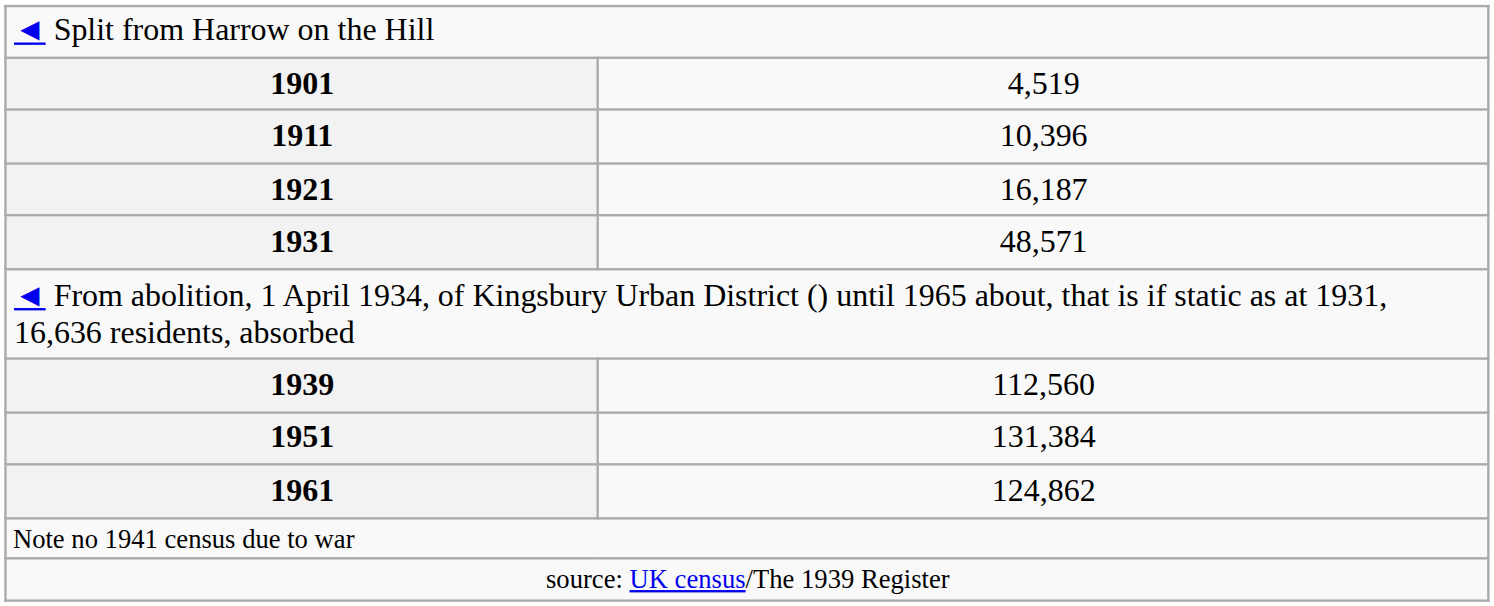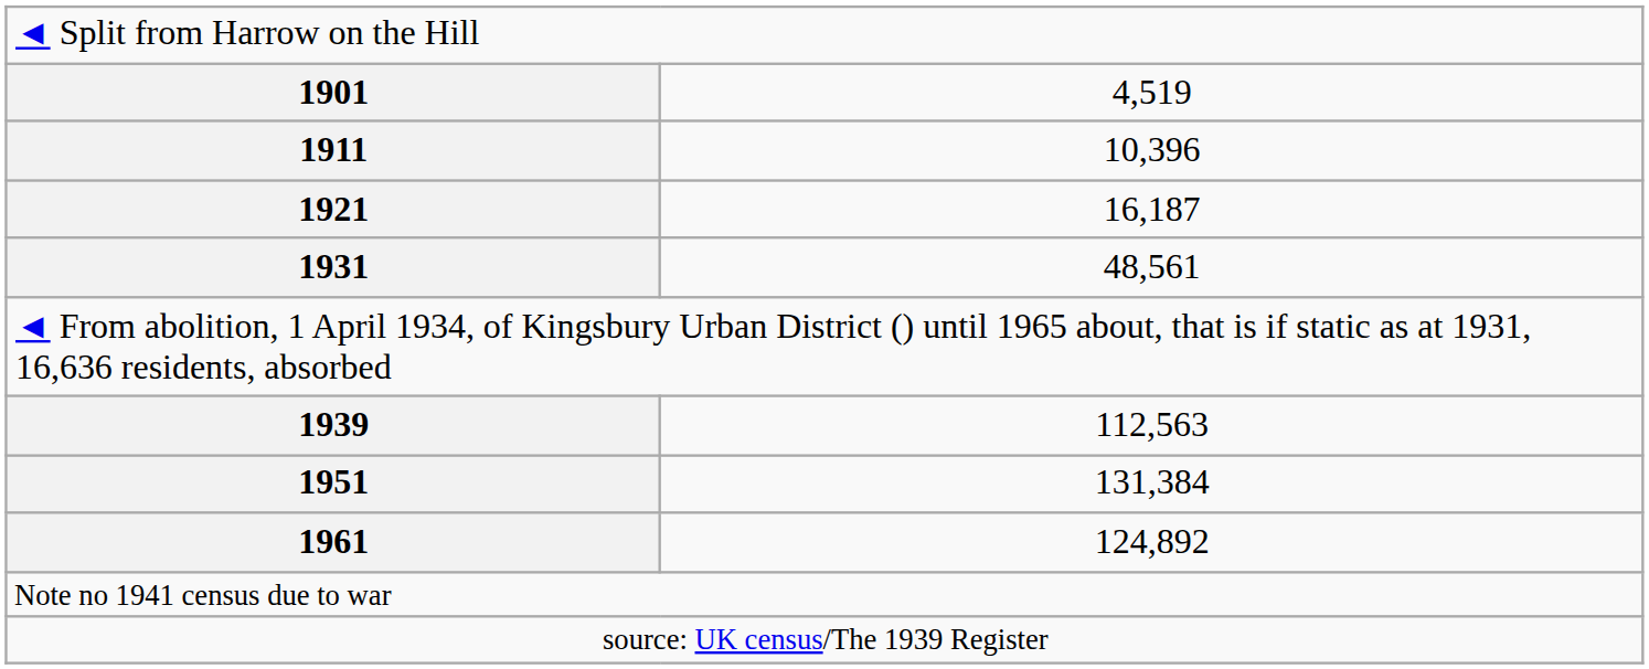1931 | column 2: 48,571 -> 48,561
1939 | column 2: 112,560 -> 112,563
1961 | column 2: 124,862 -> 124,892
